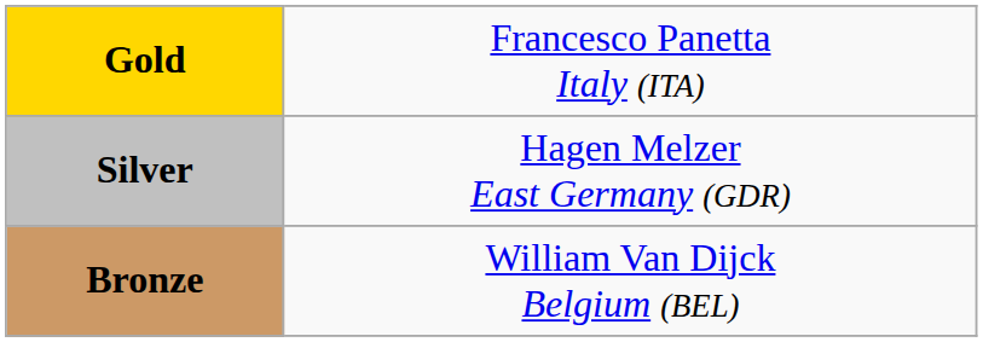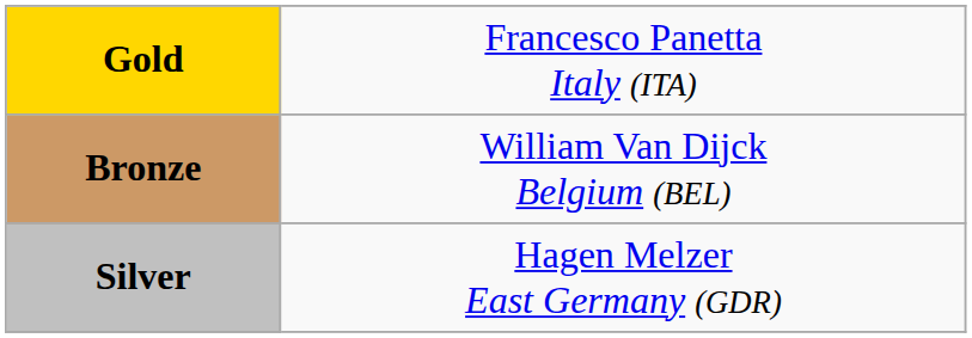rows swapped: Silver <-> Bronze
